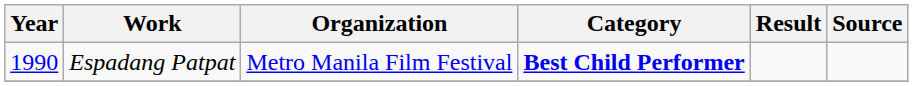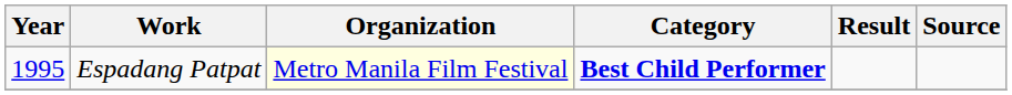Espadang Patpat | Year: 1990 -> 1995
Espadang Patpat | Organization: no background -> lightyellow background
